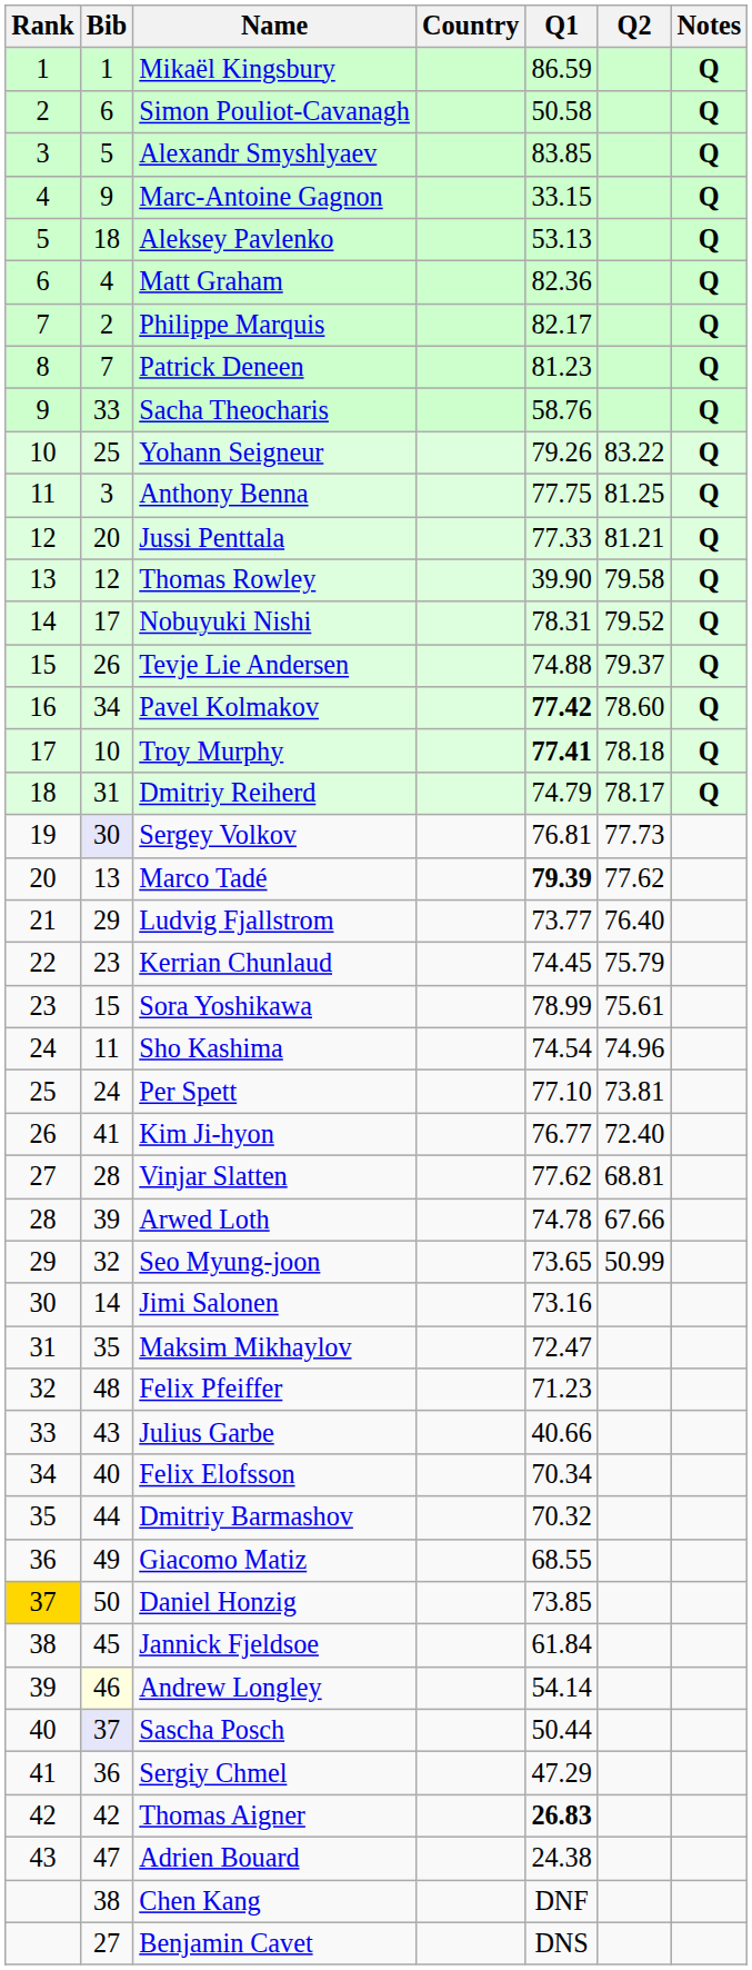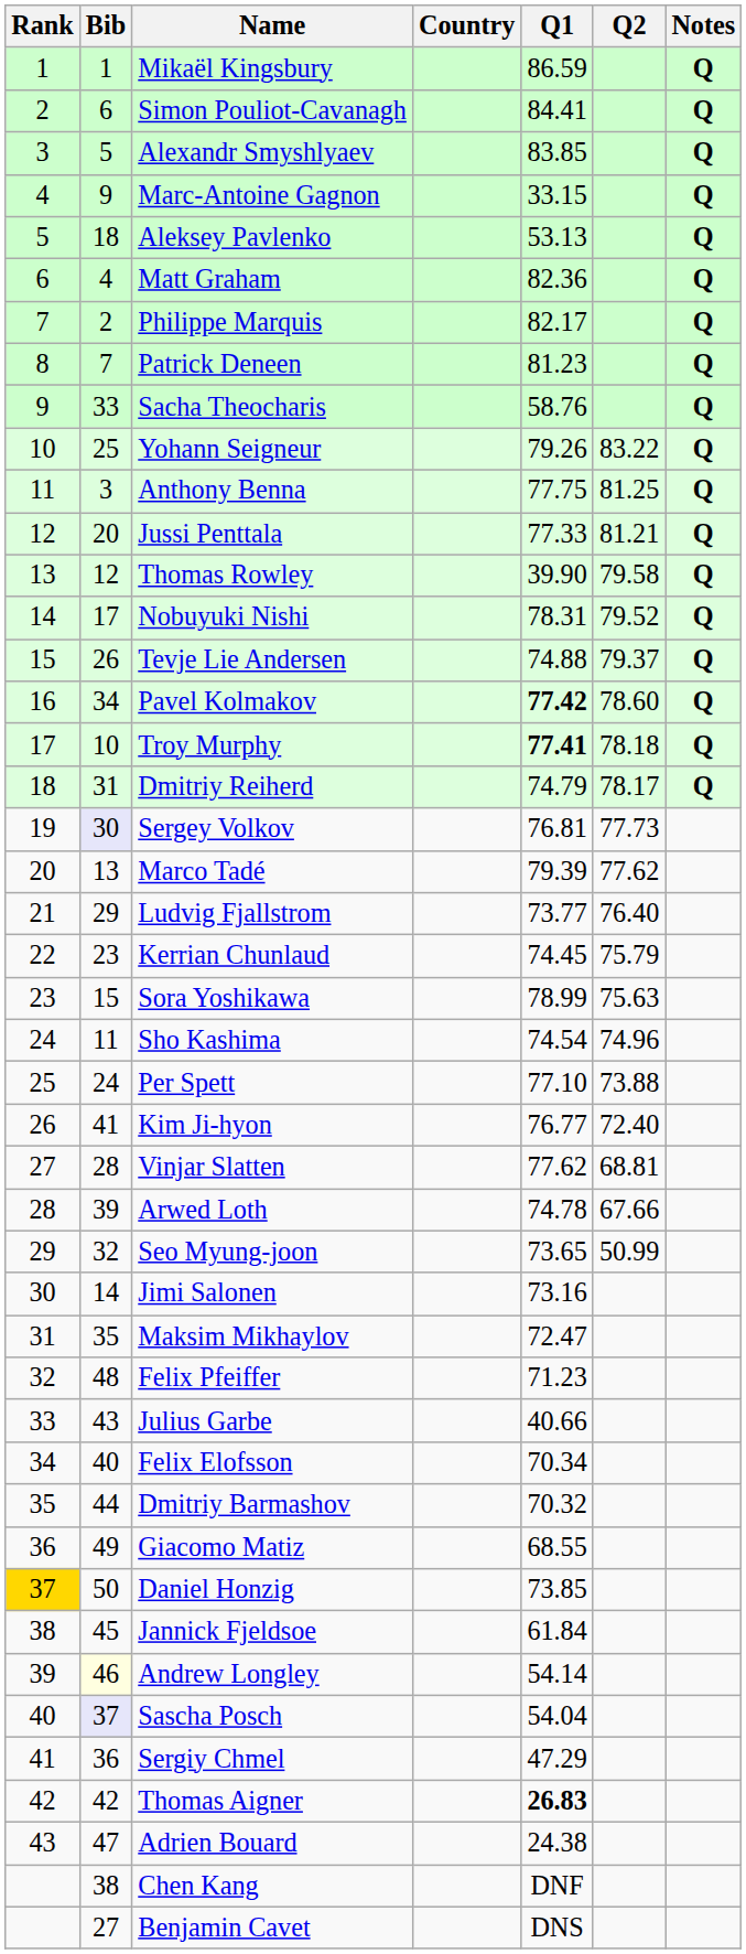Simon Pouliot-Cavanagh | Q1: 50.58 -> 84.41
Marco Tadé | Q1: bold -> normal
Sora Yoshikawa | Q2: 75.61 -> 75.63
Per Spett | Q2: 73.81 -> 73.88
Sascha Posch | Q1: 50.44 -> 54.04
